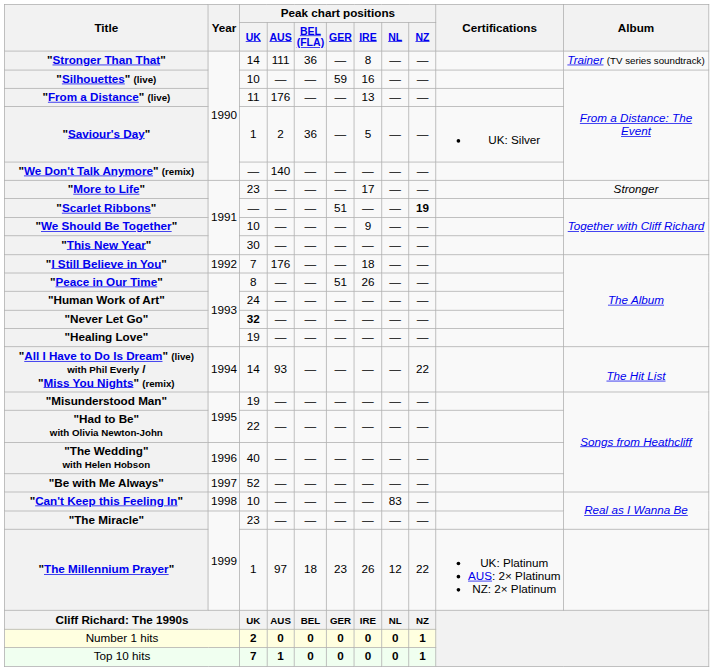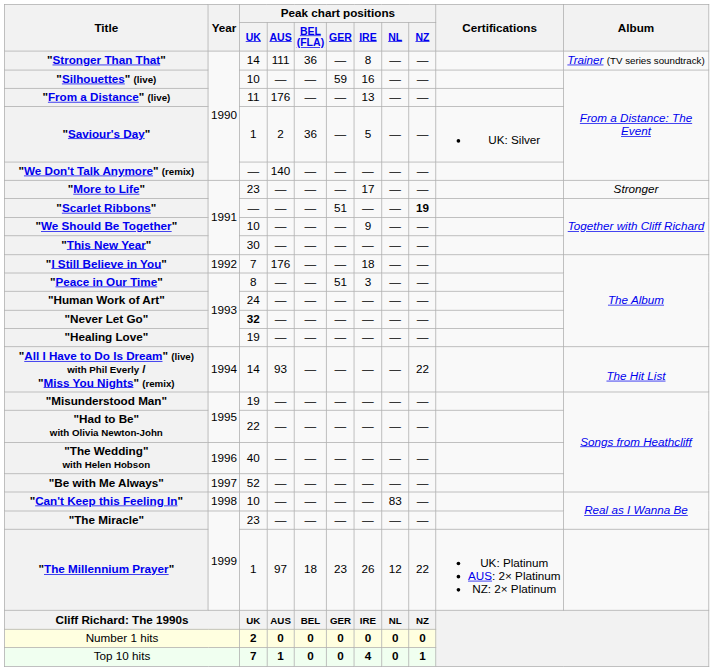"Peace in Our Time" | Peak chart positions / IRE: 26 -> 3
Number 1 hits | Peak chart positions / NZ: 1 -> 0
Top 10 hits | Peak chart positions / IRE: 0 -> 4
